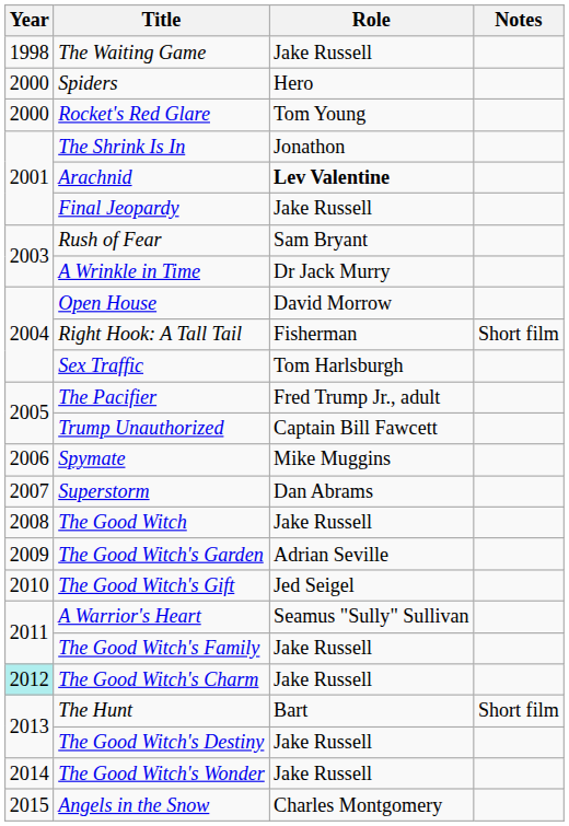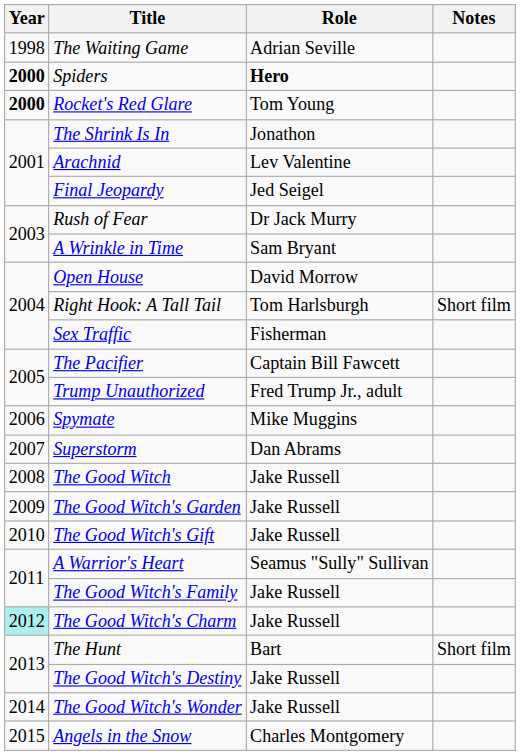The Waiting Game | Role: Jake Russell -> Adrian Seville
Spiders | Year: normal -> bold
Spiders | Role: normal -> bold
Rocket's Red Glare | Year: normal -> bold
Arachnid | Role: bold -> normal
Final Jeopardy | Role: Jake Russell -> Jed Seigel
Rush of Fear | Role: Sam Bryant -> Dr Jack Murry
A Wrinkle in Time | Role: Dr Jack Murry -> Sam Bryant
Right Hook: A Tall Tail | Role: Fisherman -> Tom Harlsburgh
Sex Traffic | Role: Tom Harlsburgh -> Fisherman
The Pacifier | Role: Fred Trump Jr., adult -> Captain Bill Fawcett
Trump Unauthorized | Role: Captain Bill Fawcett -> Fred Trump Jr., adult
The Good Witch's Garden | Role: Adrian Seville -> Jake Russell
The Good Witch's Gift | Role: Jed Seigel -> Jake Russell
